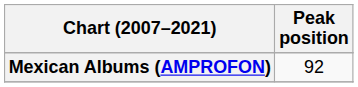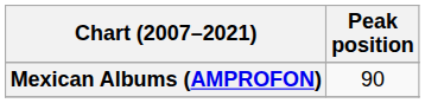Mexican Albums (AMPROFON) | Peak position: 92 -> 90
